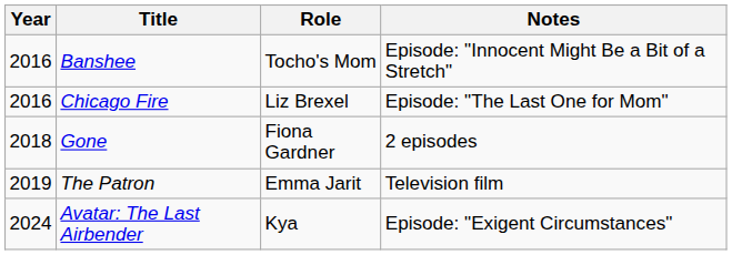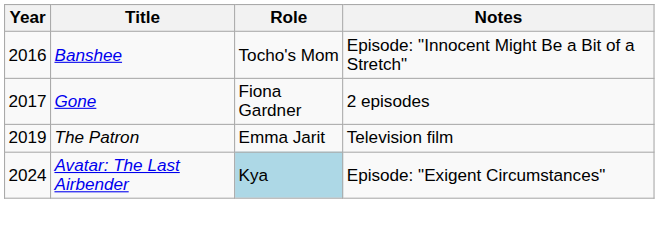- row: 2016 | Chicago Fire | Liz Brexel | Episode: "The Last One for Mom"
Gone | Year: 2018 -> 2017
Avatar: The Last Airbender | Role: no background -> lightblue background
